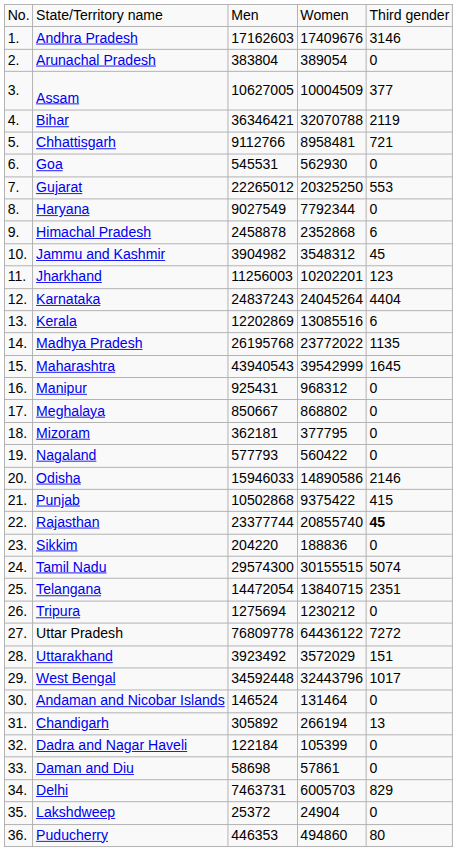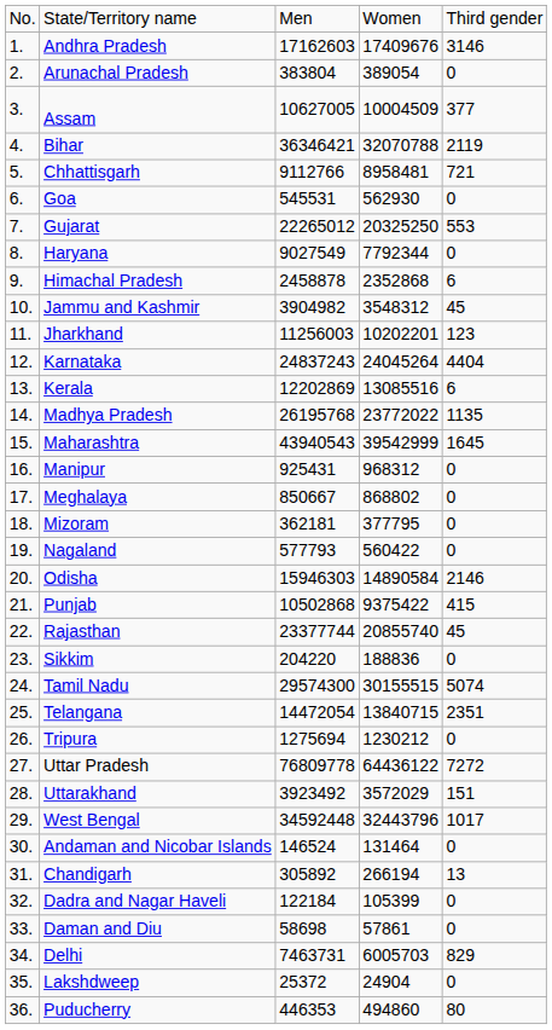Odisha | column 3: 15946033 -> 15946303
Odisha | column 4: 14890586 -> 14890584
Rajasthan | column 5: bold -> normal
